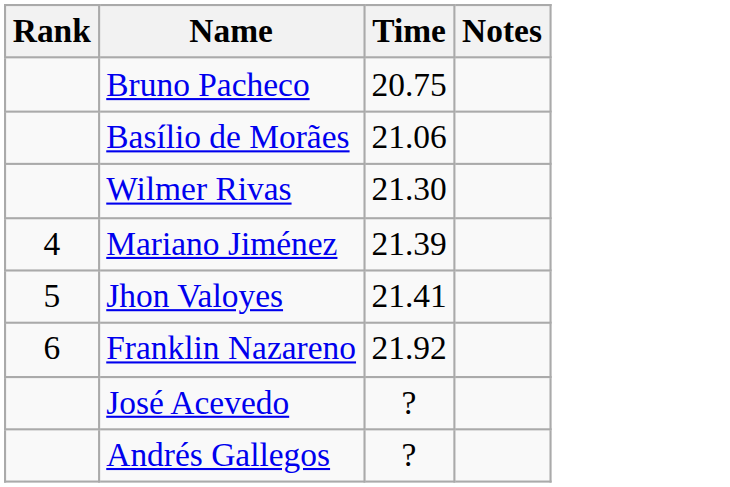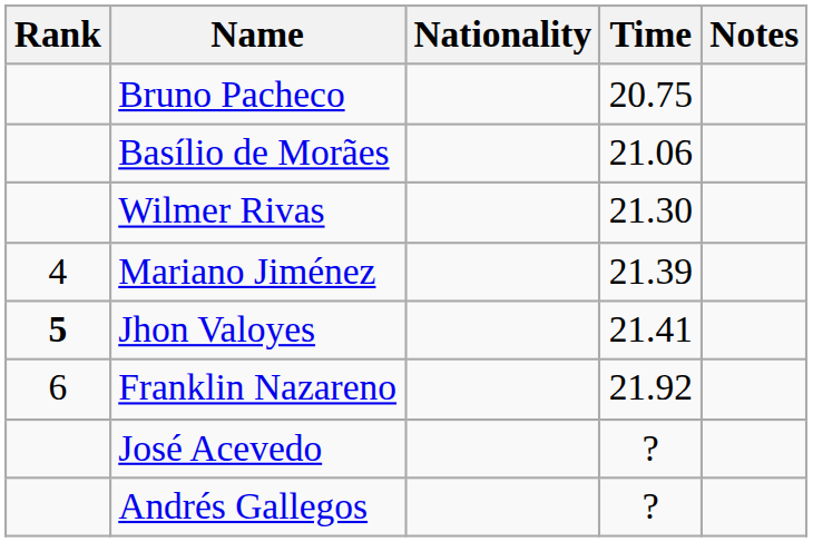+ column: Nationality
Jhon Valoyes | Rank: normal -> bold
